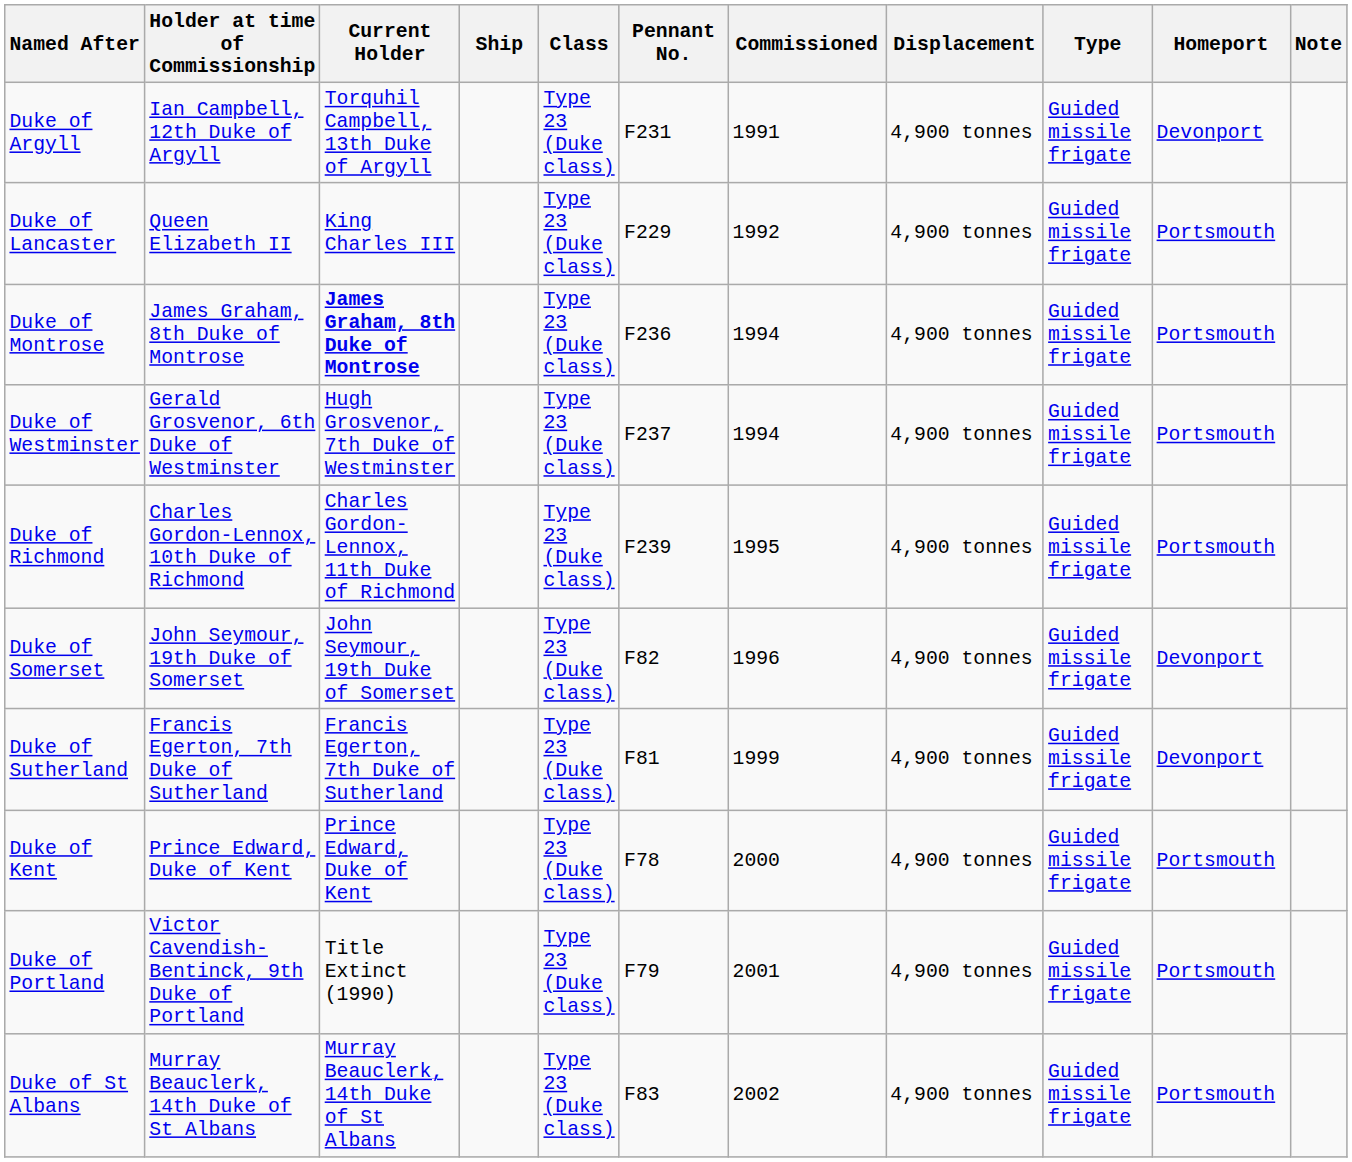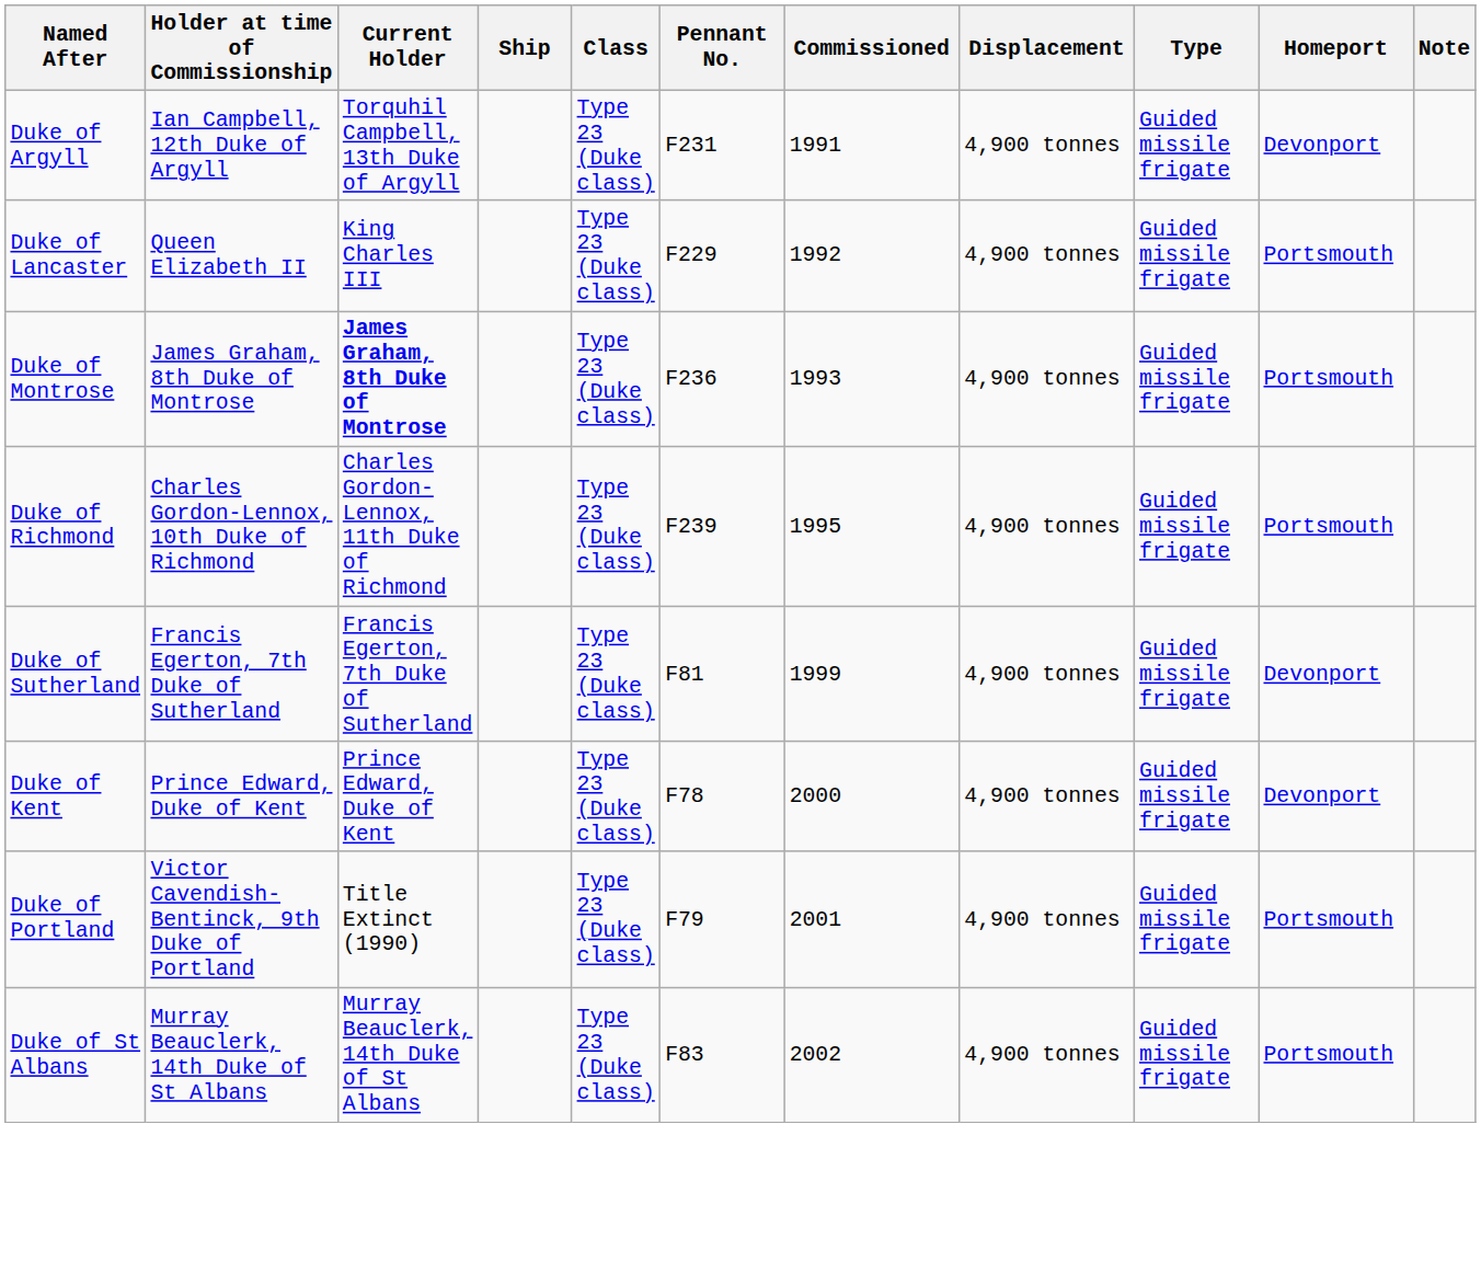Duke of Montrose | Commissioned: 1994 -> 1993
- row: Duke of Westminster | Gerald Grosvenor, 6th Duke of Westminster | Hugh Grosvenor, 7th Duke of Westminster | Type 23 (Duke class) | F237 | 1994 | 4,900 tonnes | Guided missile frigate | Portsmouth
- row: Duke of Somerset | John Seymour, 19th Duke of Somerset | John Seymour, 19th Duke of Somerset | Type 23 (Duke class) | F82 | 1996 | 4,900 tonnes | Guided missile frigate | Devonport
Duke of Kent | Homeport: Portsmouth -> Devonport
